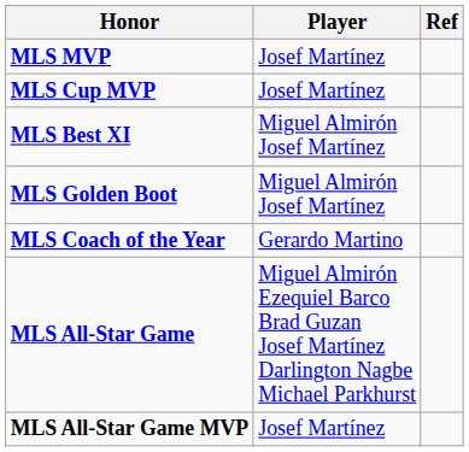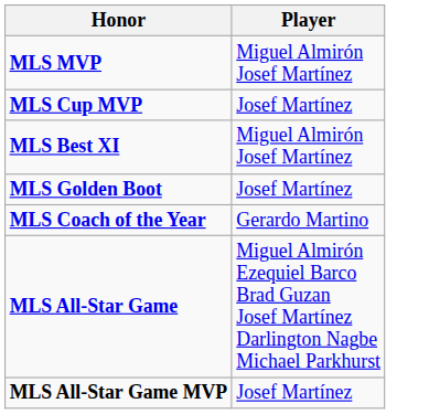- column: Ref
MLS MVP | Player: Josef Martínez -> Miguel Almirón Josef Martínez
MLS Golden Boot | Player: Miguel Almirón Josef Martínez -> Josef Martínez
